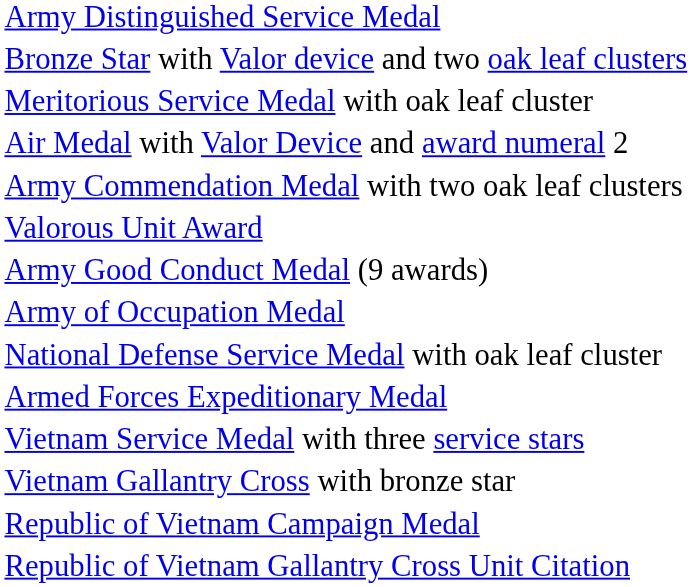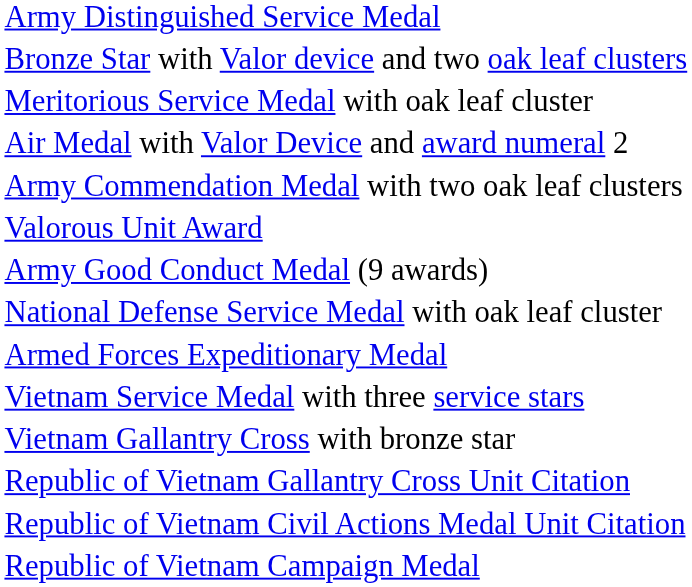- row: Army of Occupation Medal
rows swapped: Republic of Vietnam Gallantry Cross Unit Citation <-> Republic of Vietnam Campaign Medal
+ row: Republic of Vietnam Civil Actions Medal Unit Citation
